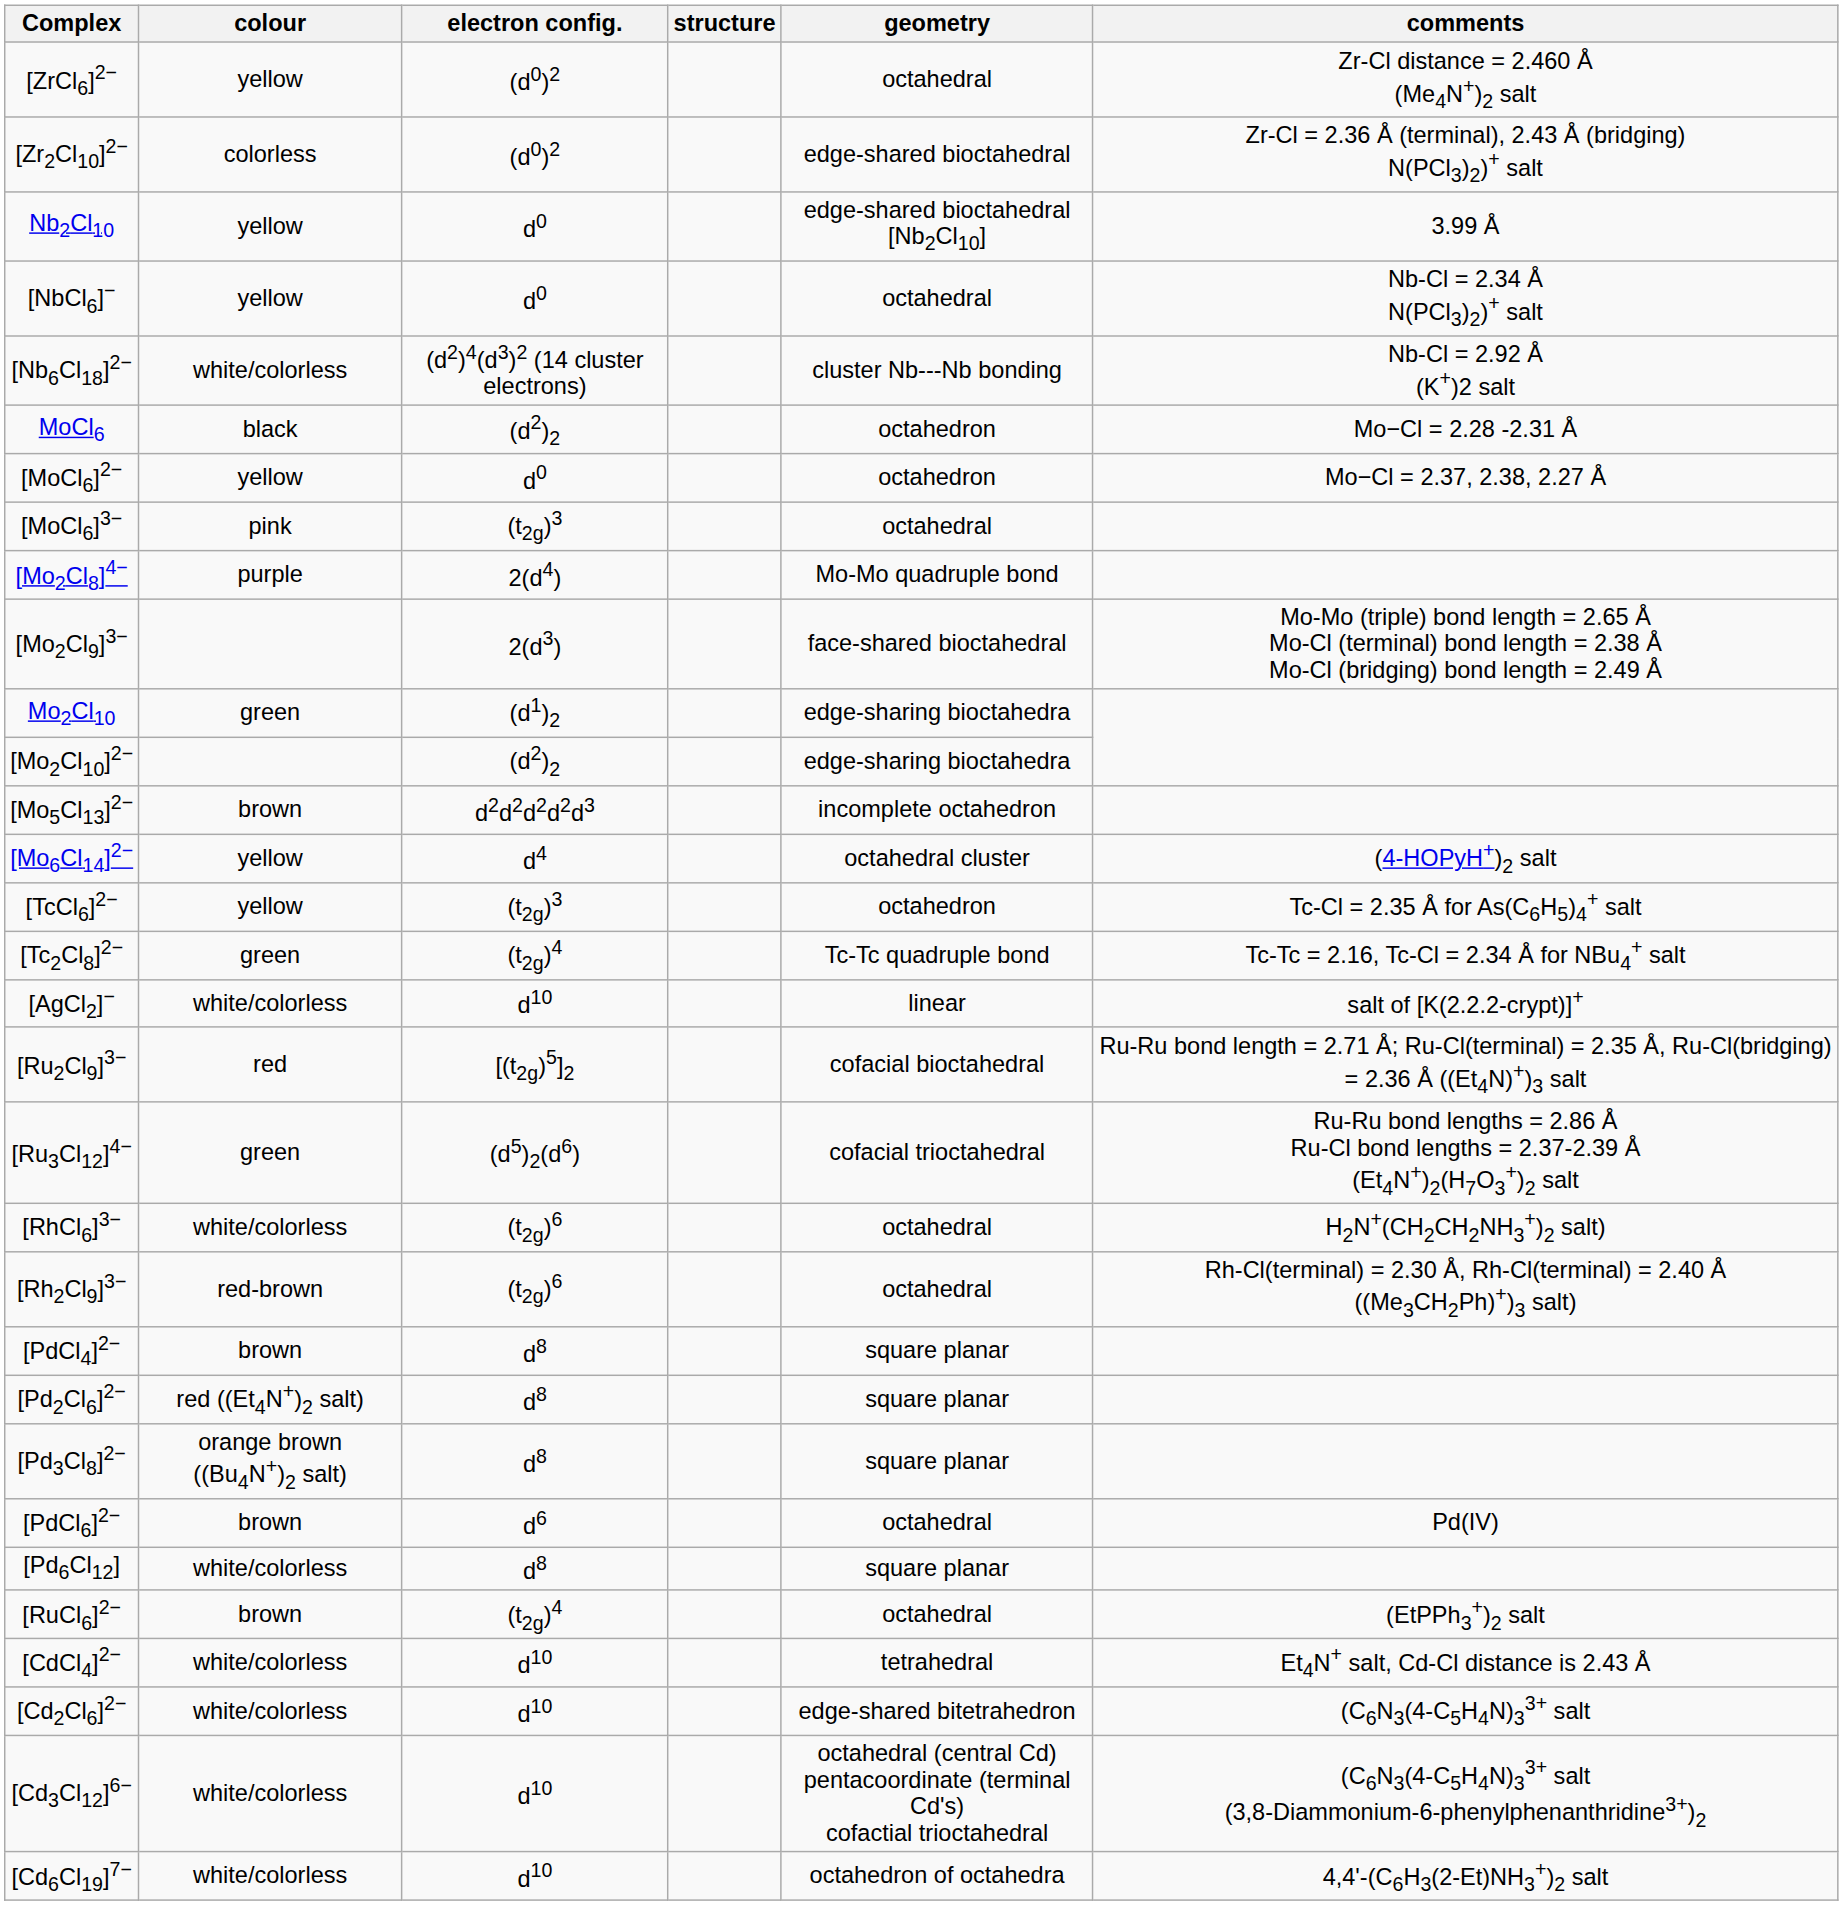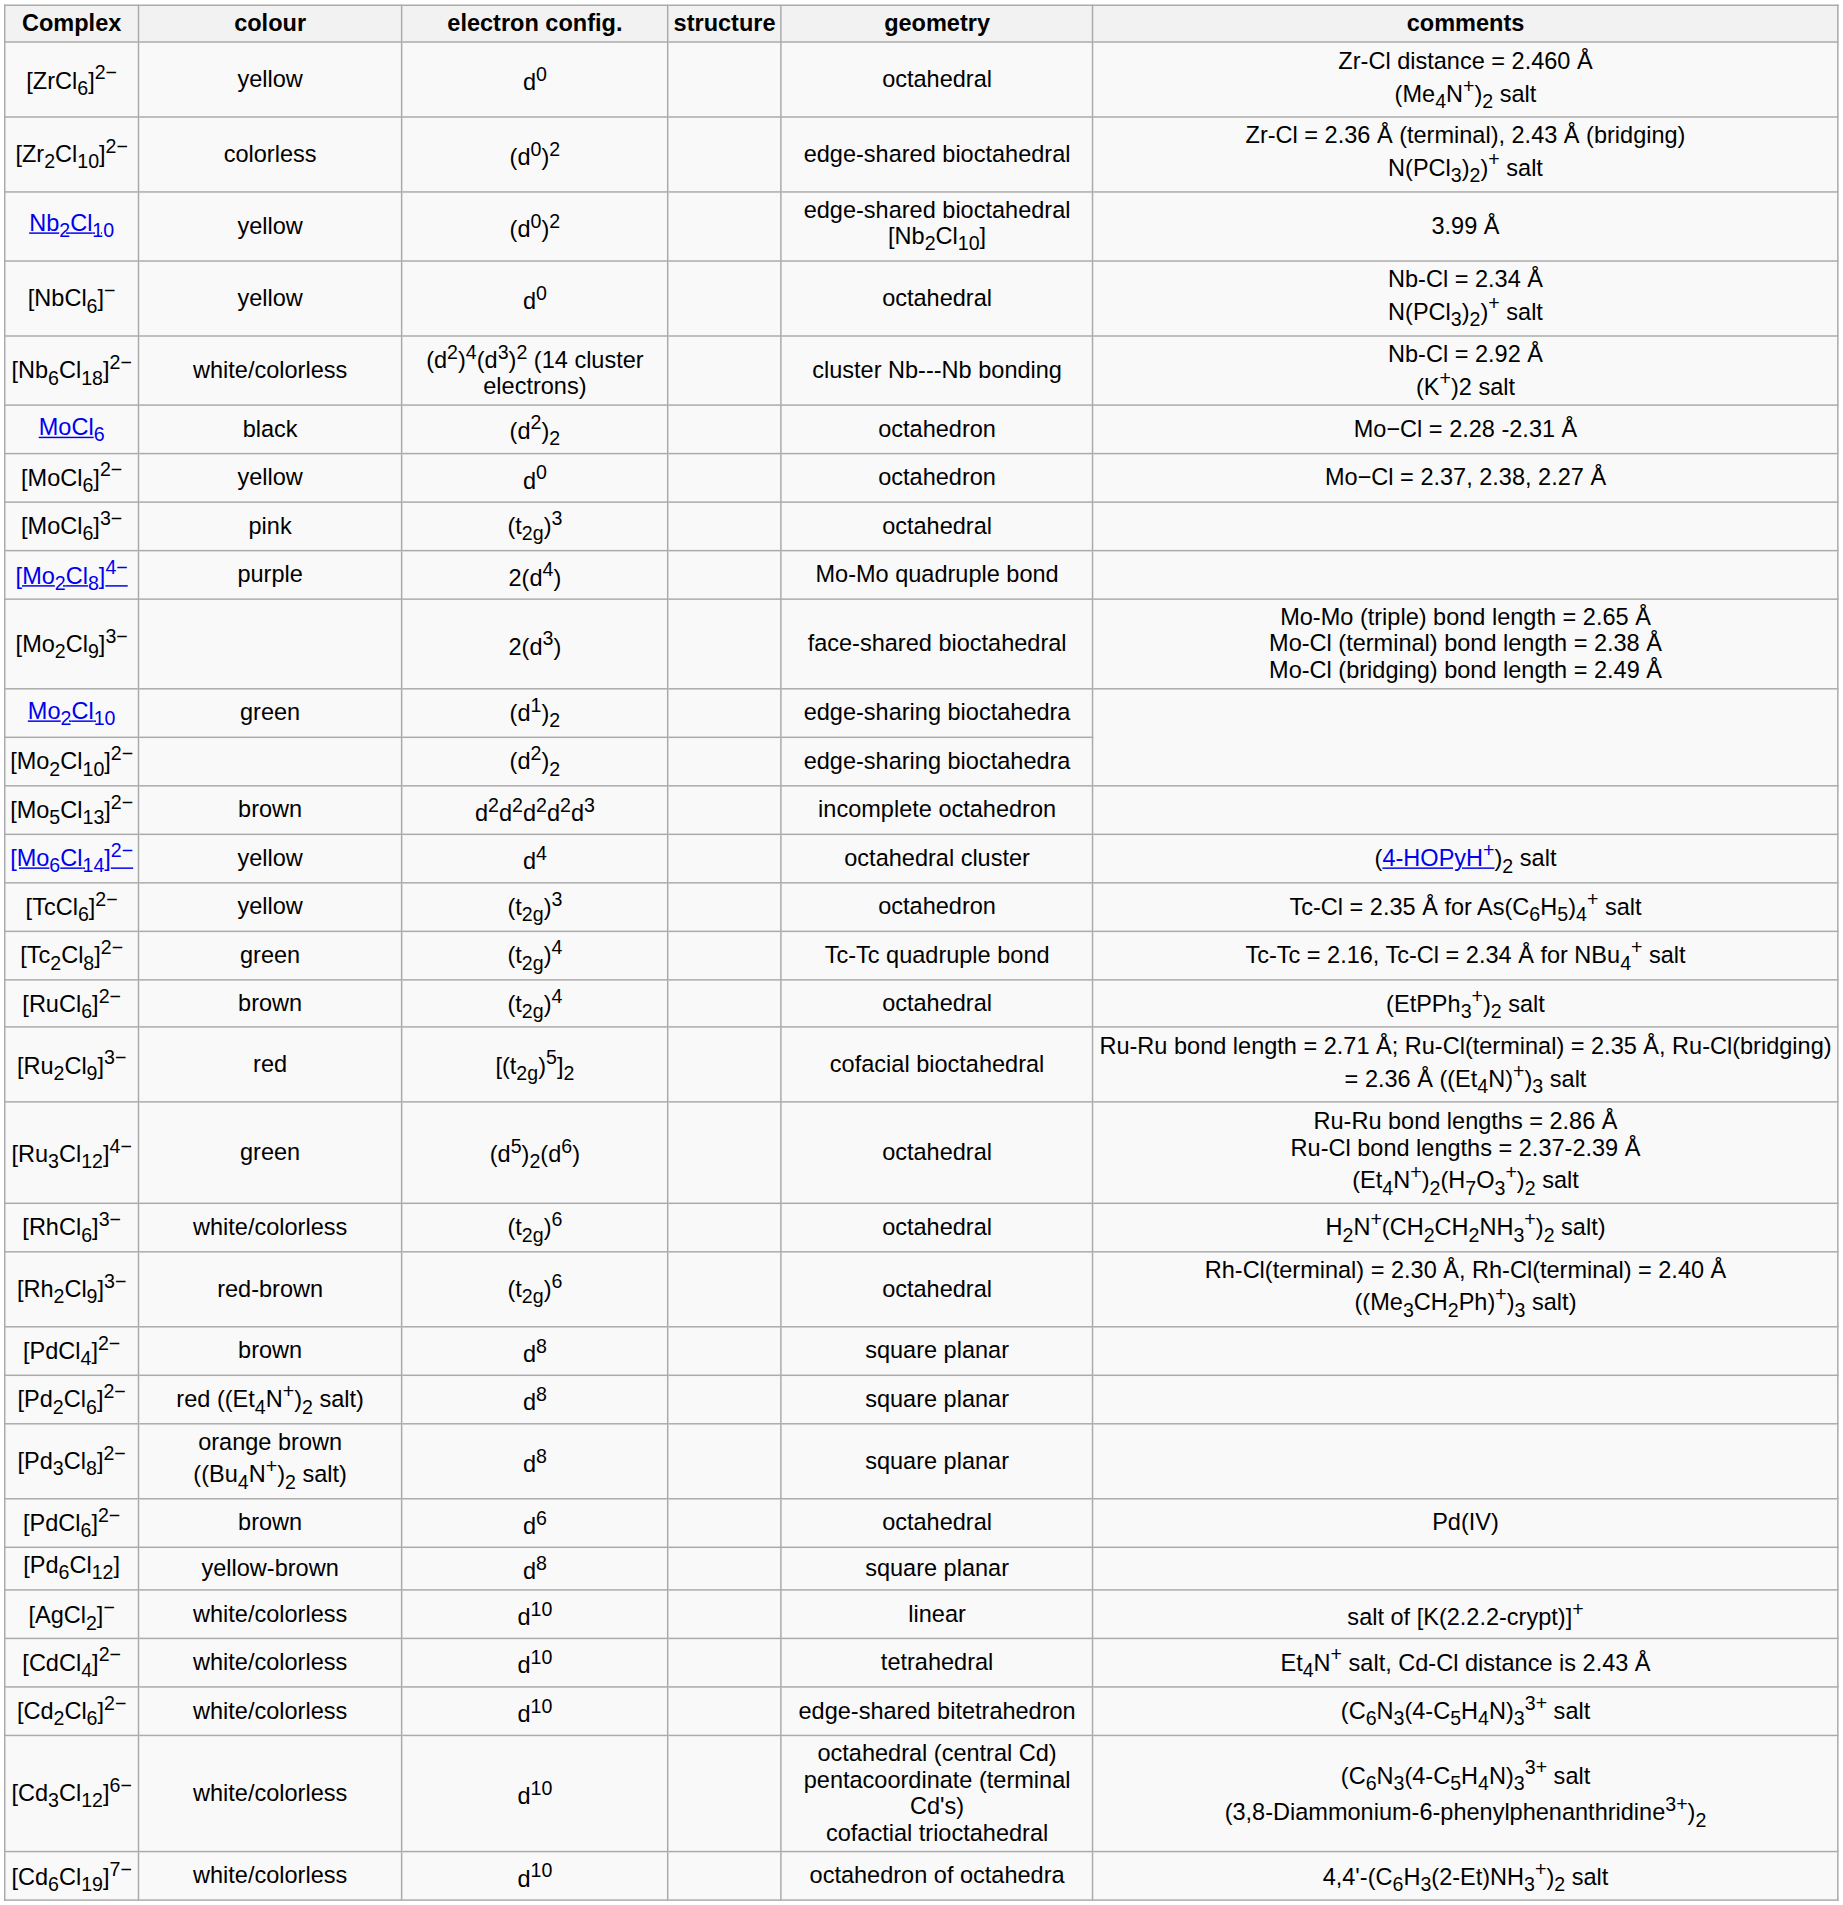[ZrCl6]2− | electron config.: (d0)2 -> d0
Nb2Cl10 | electron config.: d0 -> (d0)2
rows swapped: [RuCl6]2− <-> [AgCl2]−
[Ru3Cl12]4− | geometry: cofacial trioctahedral -> octahedral
[Pd6Cl12] | colour: white/colorless -> yellow-brown
